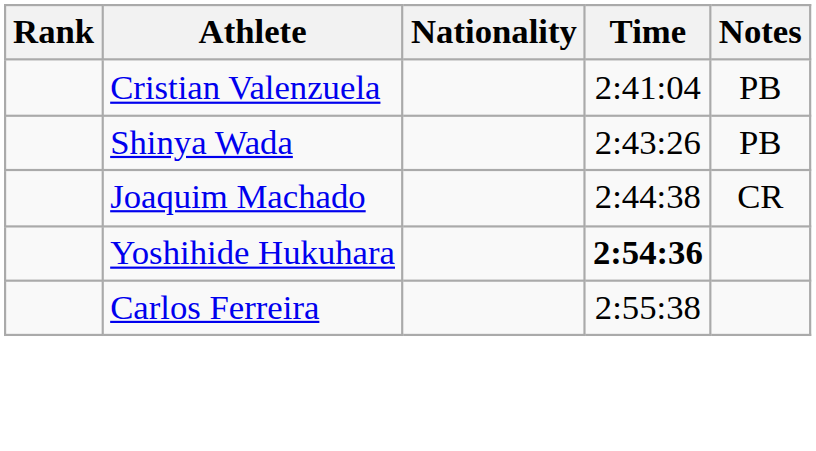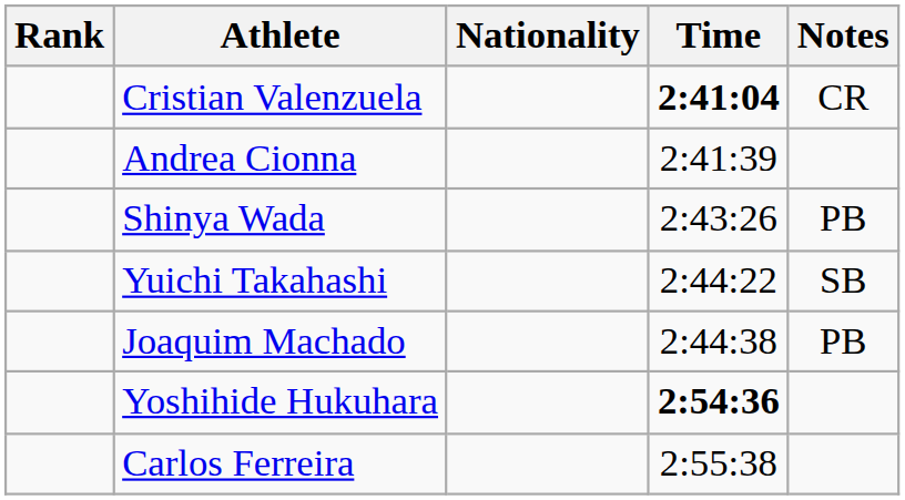Cristian Valenzuela | Time: normal -> bold
Cristian Valenzuela | Notes: PB -> CR
+ row: Andrea Cionna | 2:41:39
+ row: Yuichi Takahashi | 2:44:22 | SB
Joaquim Machado | Notes: CR -> PB
